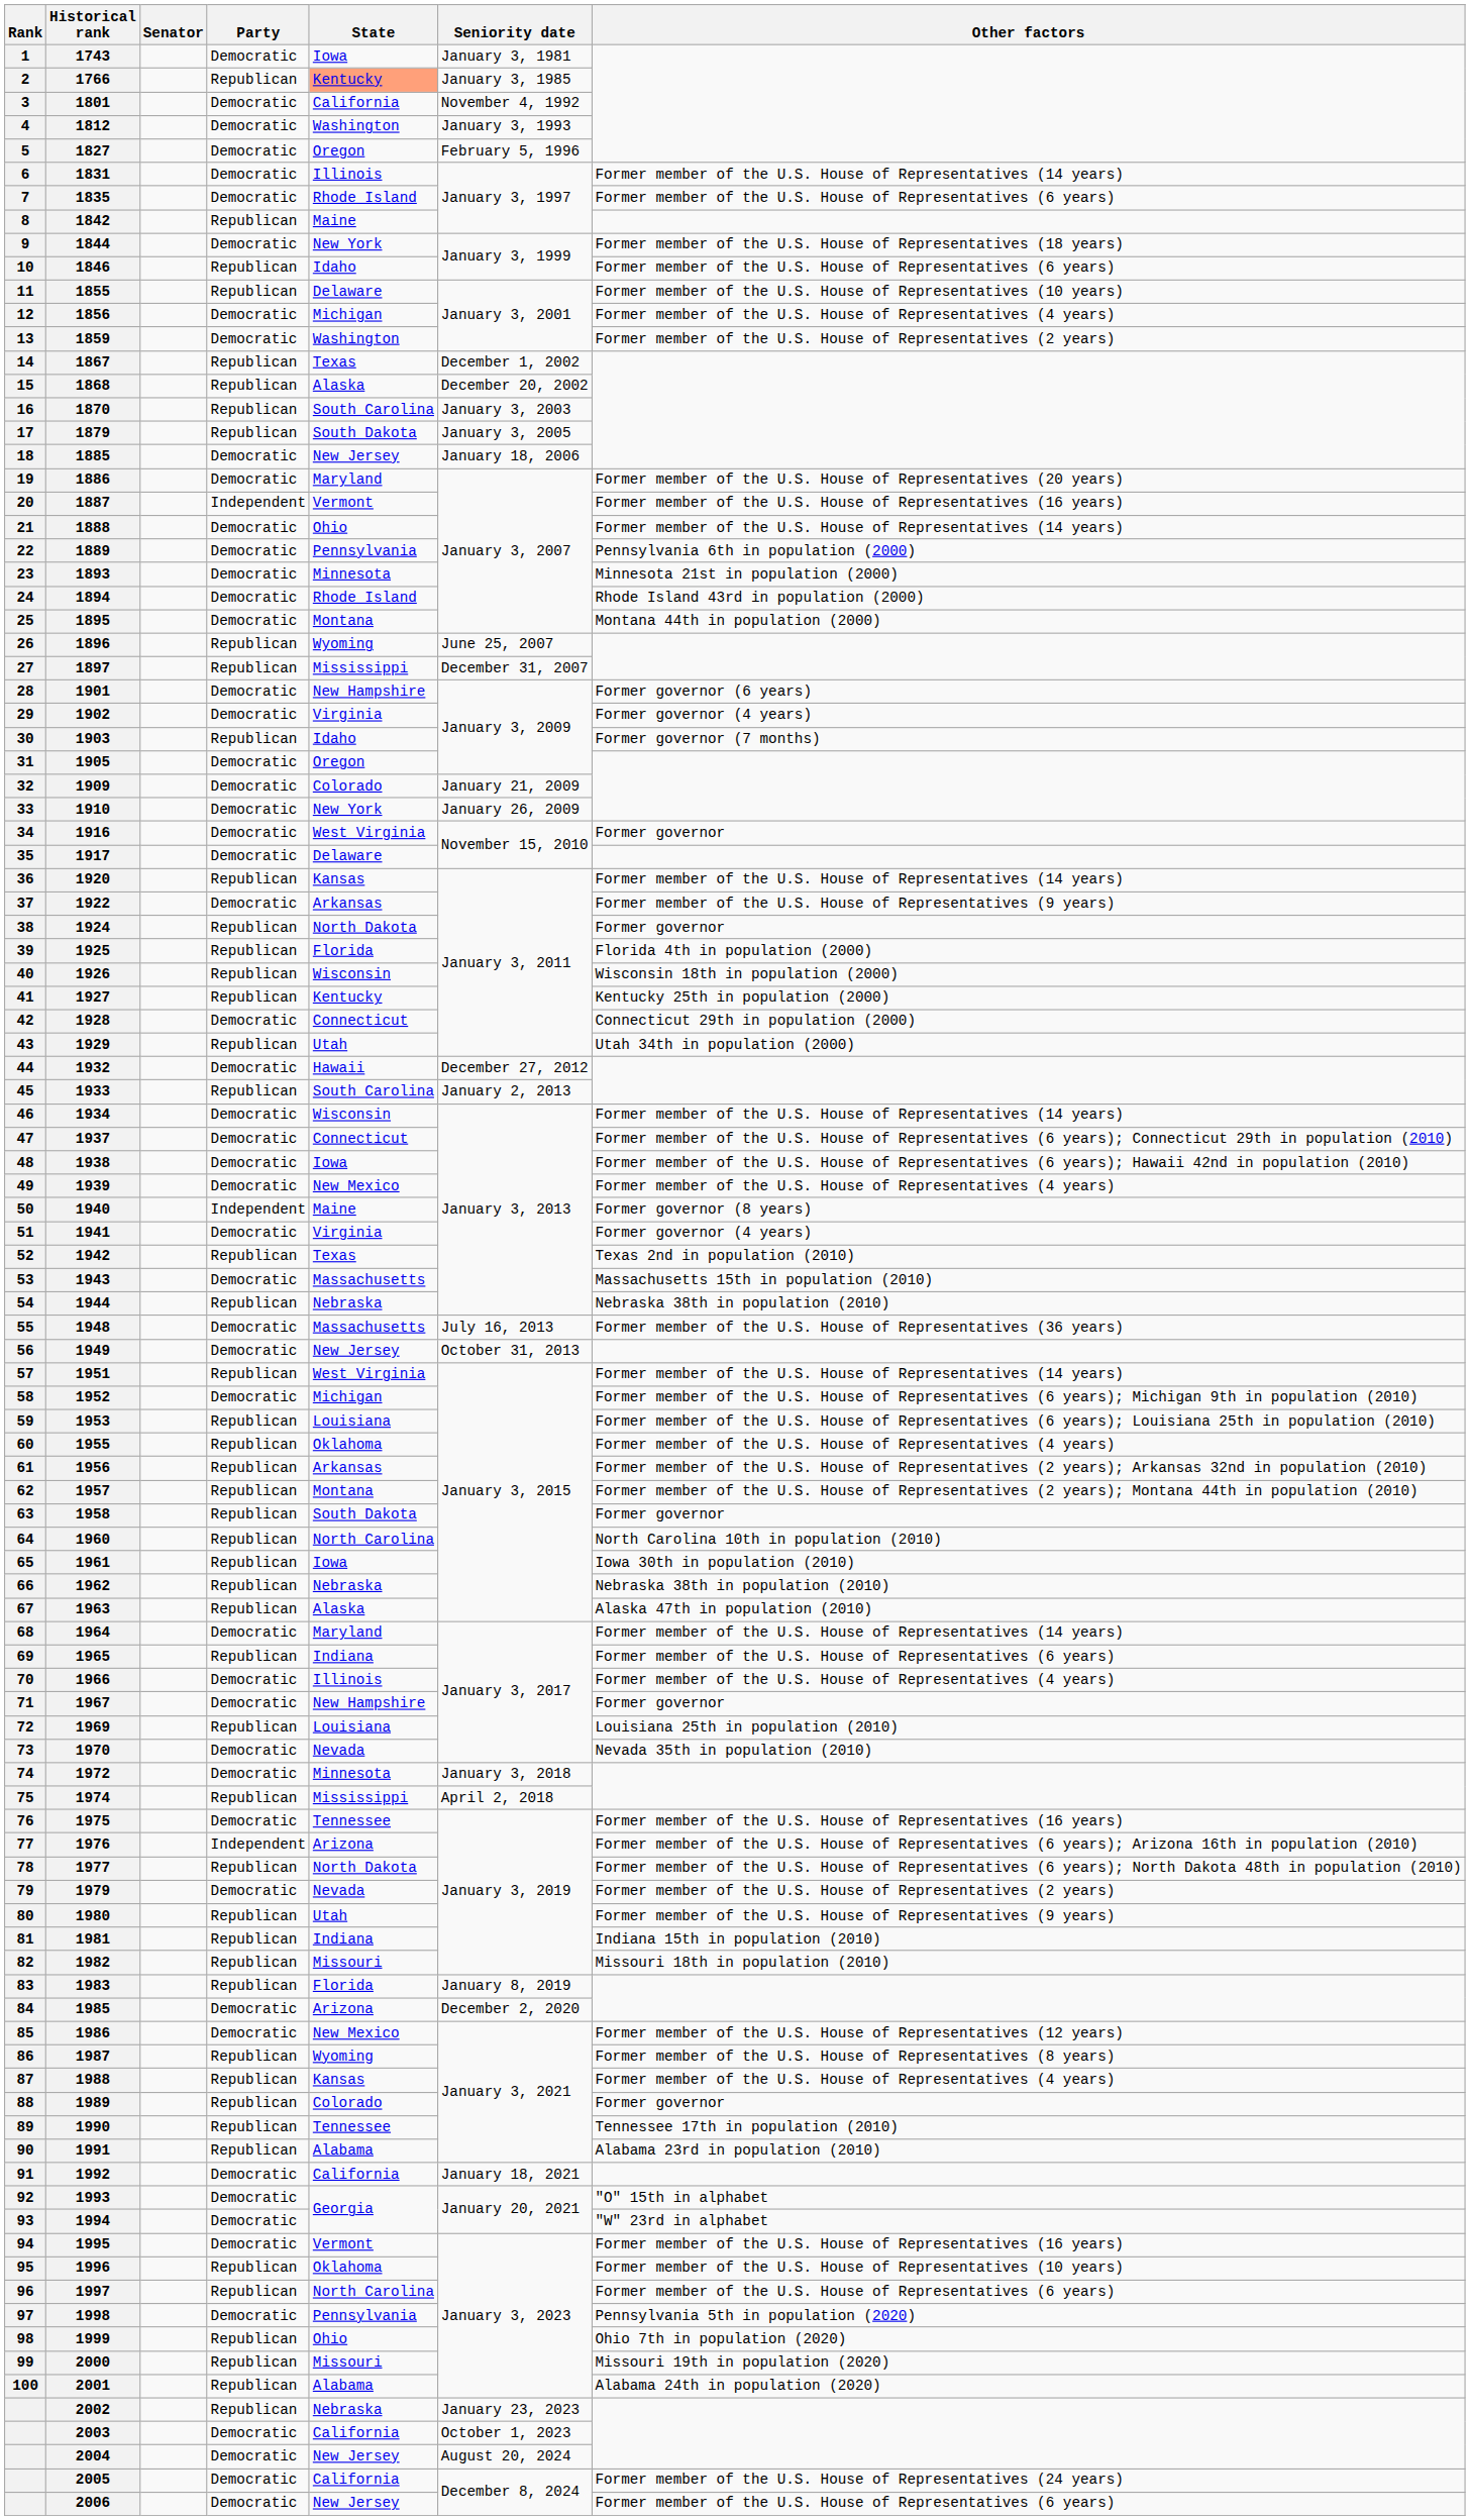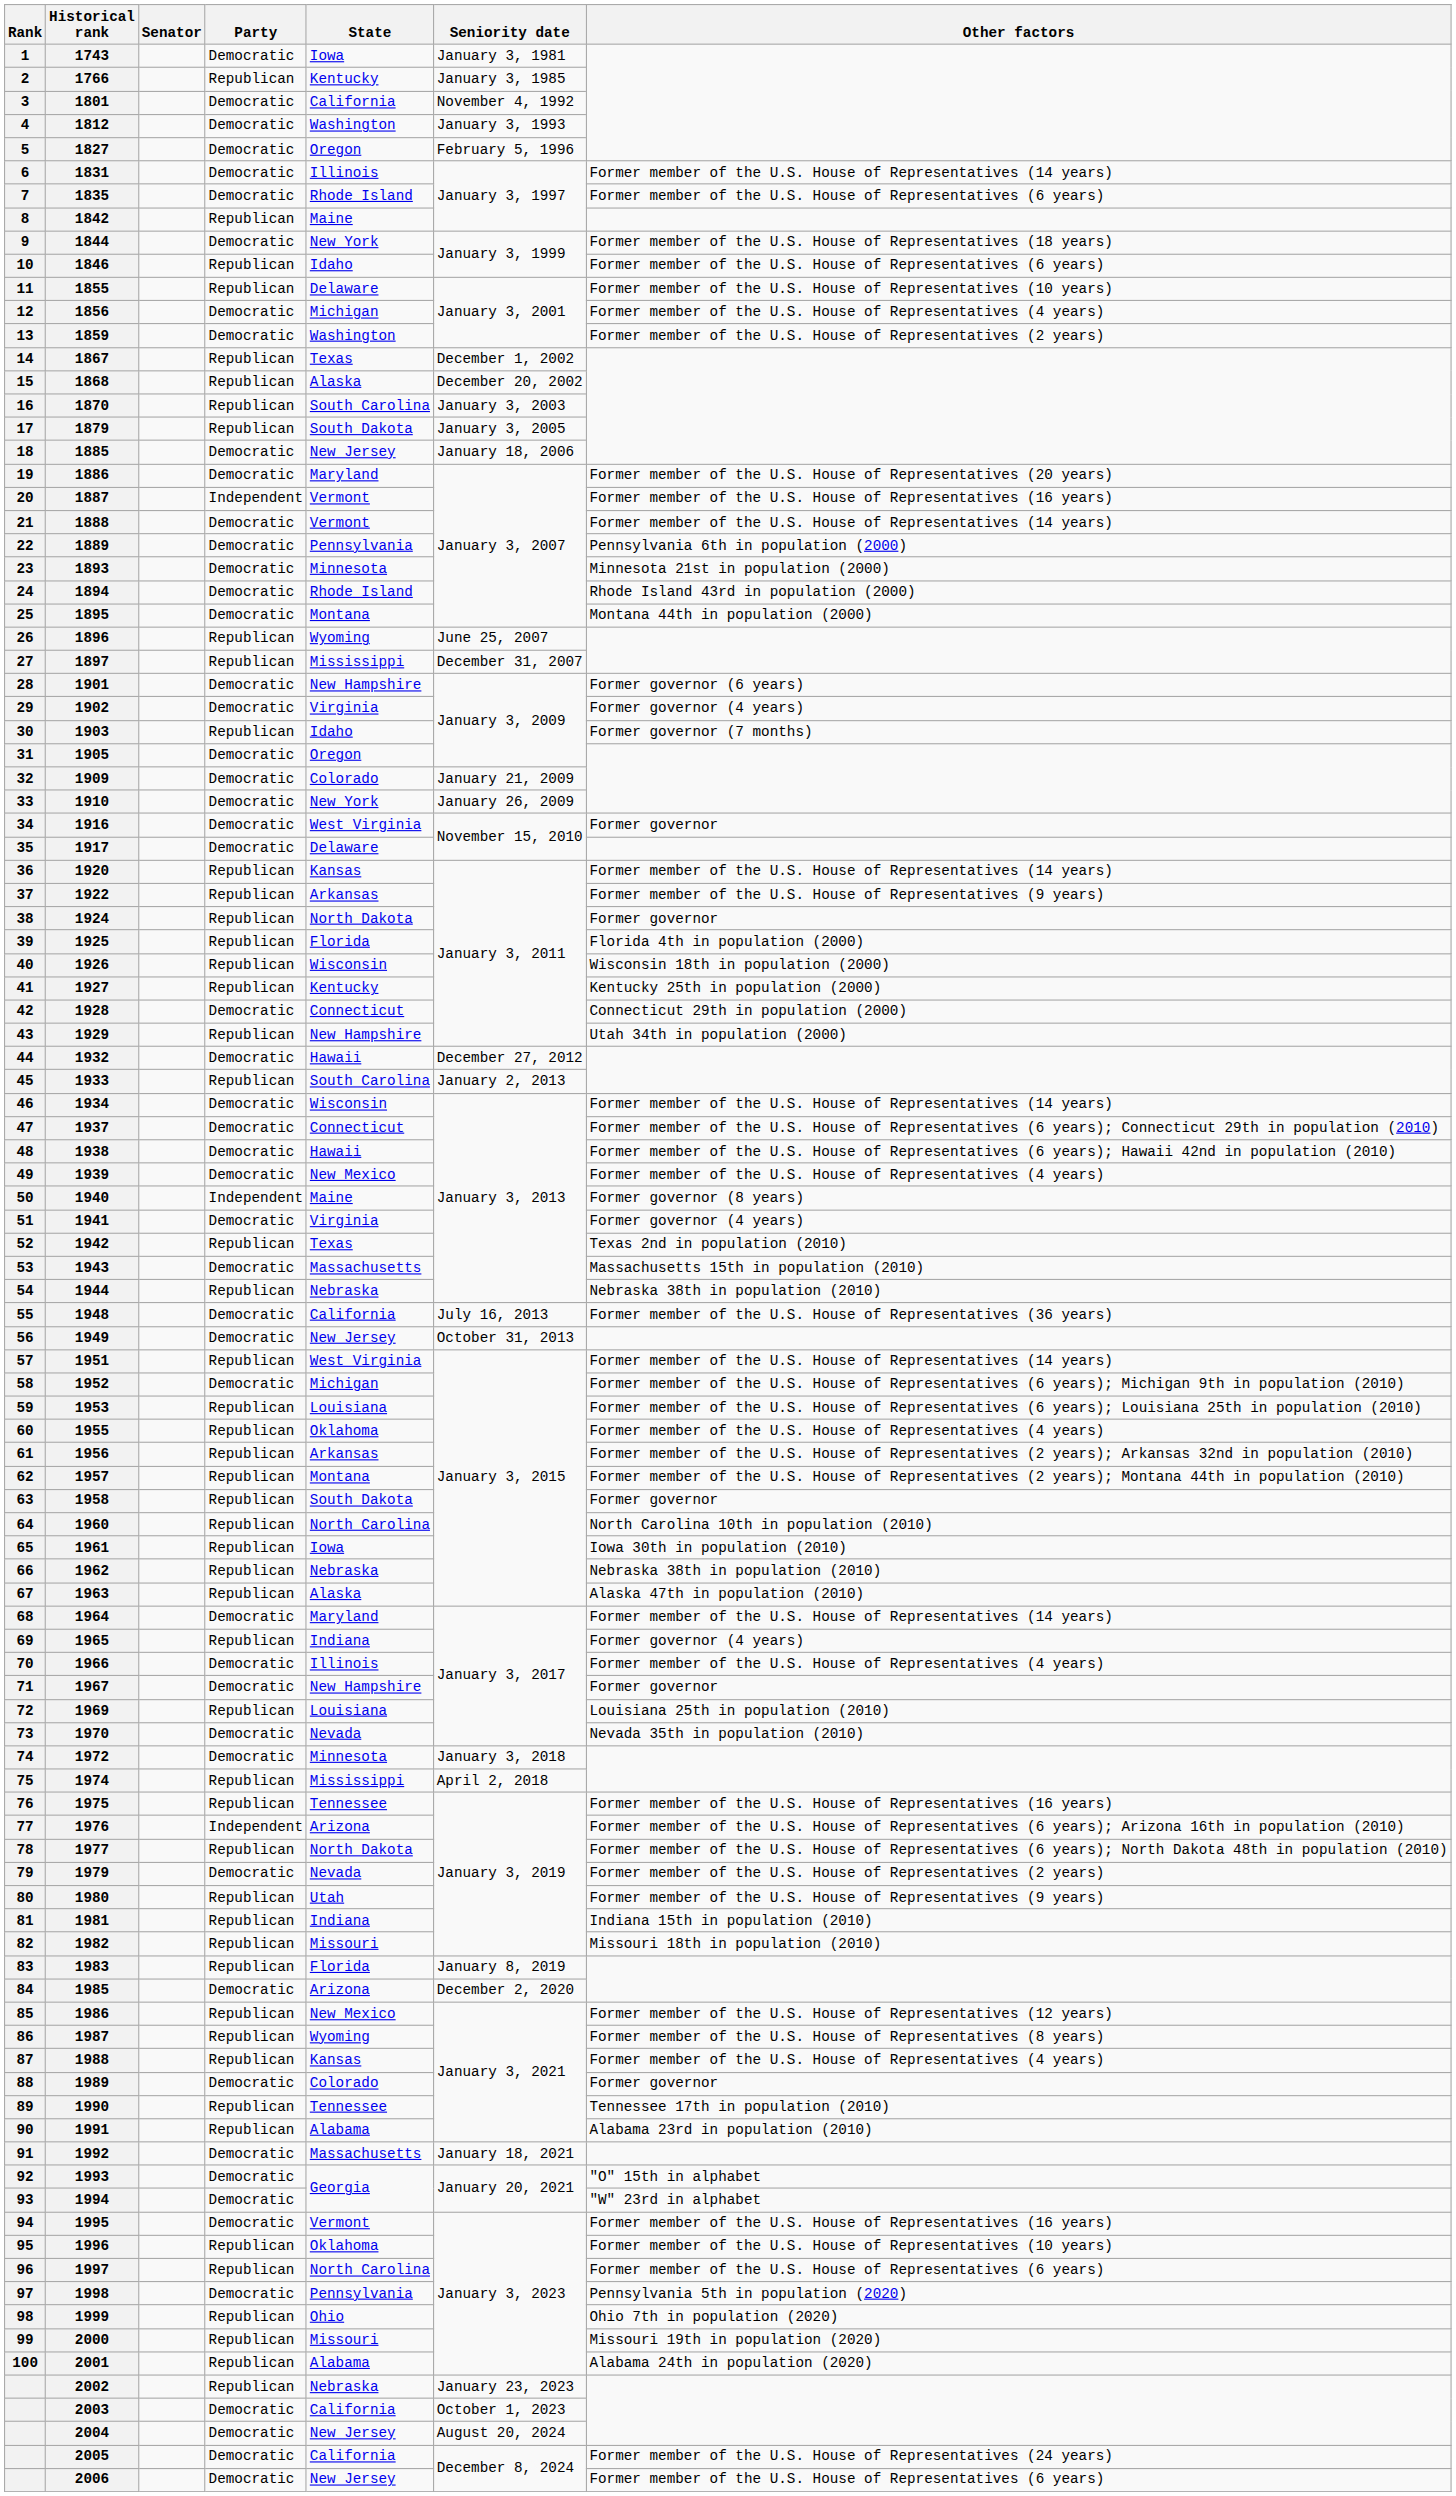1766 | State: lightsalmon background -> no background
1888 | State: Ohio -> Vermont
1922 | Party: Democratic -> Republican
1929 | State: Utah -> New Hampshire
1938 | State: Iowa -> Hawaii
1948 | State: Massachusetts -> California
1965 | Other factors: Former member of the U.S. House of Representatives (6 years) -> Former governor (4 years)
1975 | Party: Democratic -> Republican
1986 | Party: Democratic -> Republican
1989 | Party: Republican -> Democratic
1992 | State: California -> Massachusetts
